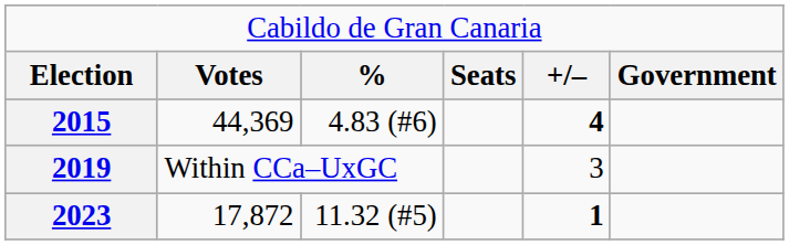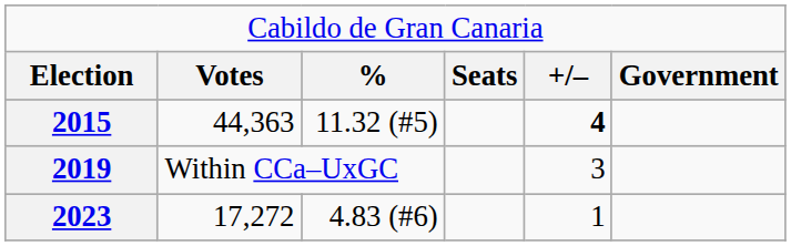2015 | column 2: 44,369 -> 44,363
2015 | column 3: 4.83 (#6) -> 11.32 (#5)
2023 | column 2: 17,872 -> 17,272
2023 | column 3: 11.32 (#5) -> 4.83 (#6)
2023 | column 5: bold -> normal
